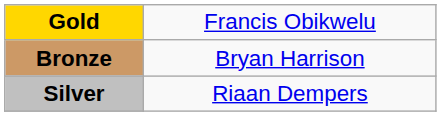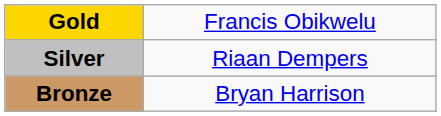rows swapped: Silver <-> Bronze
